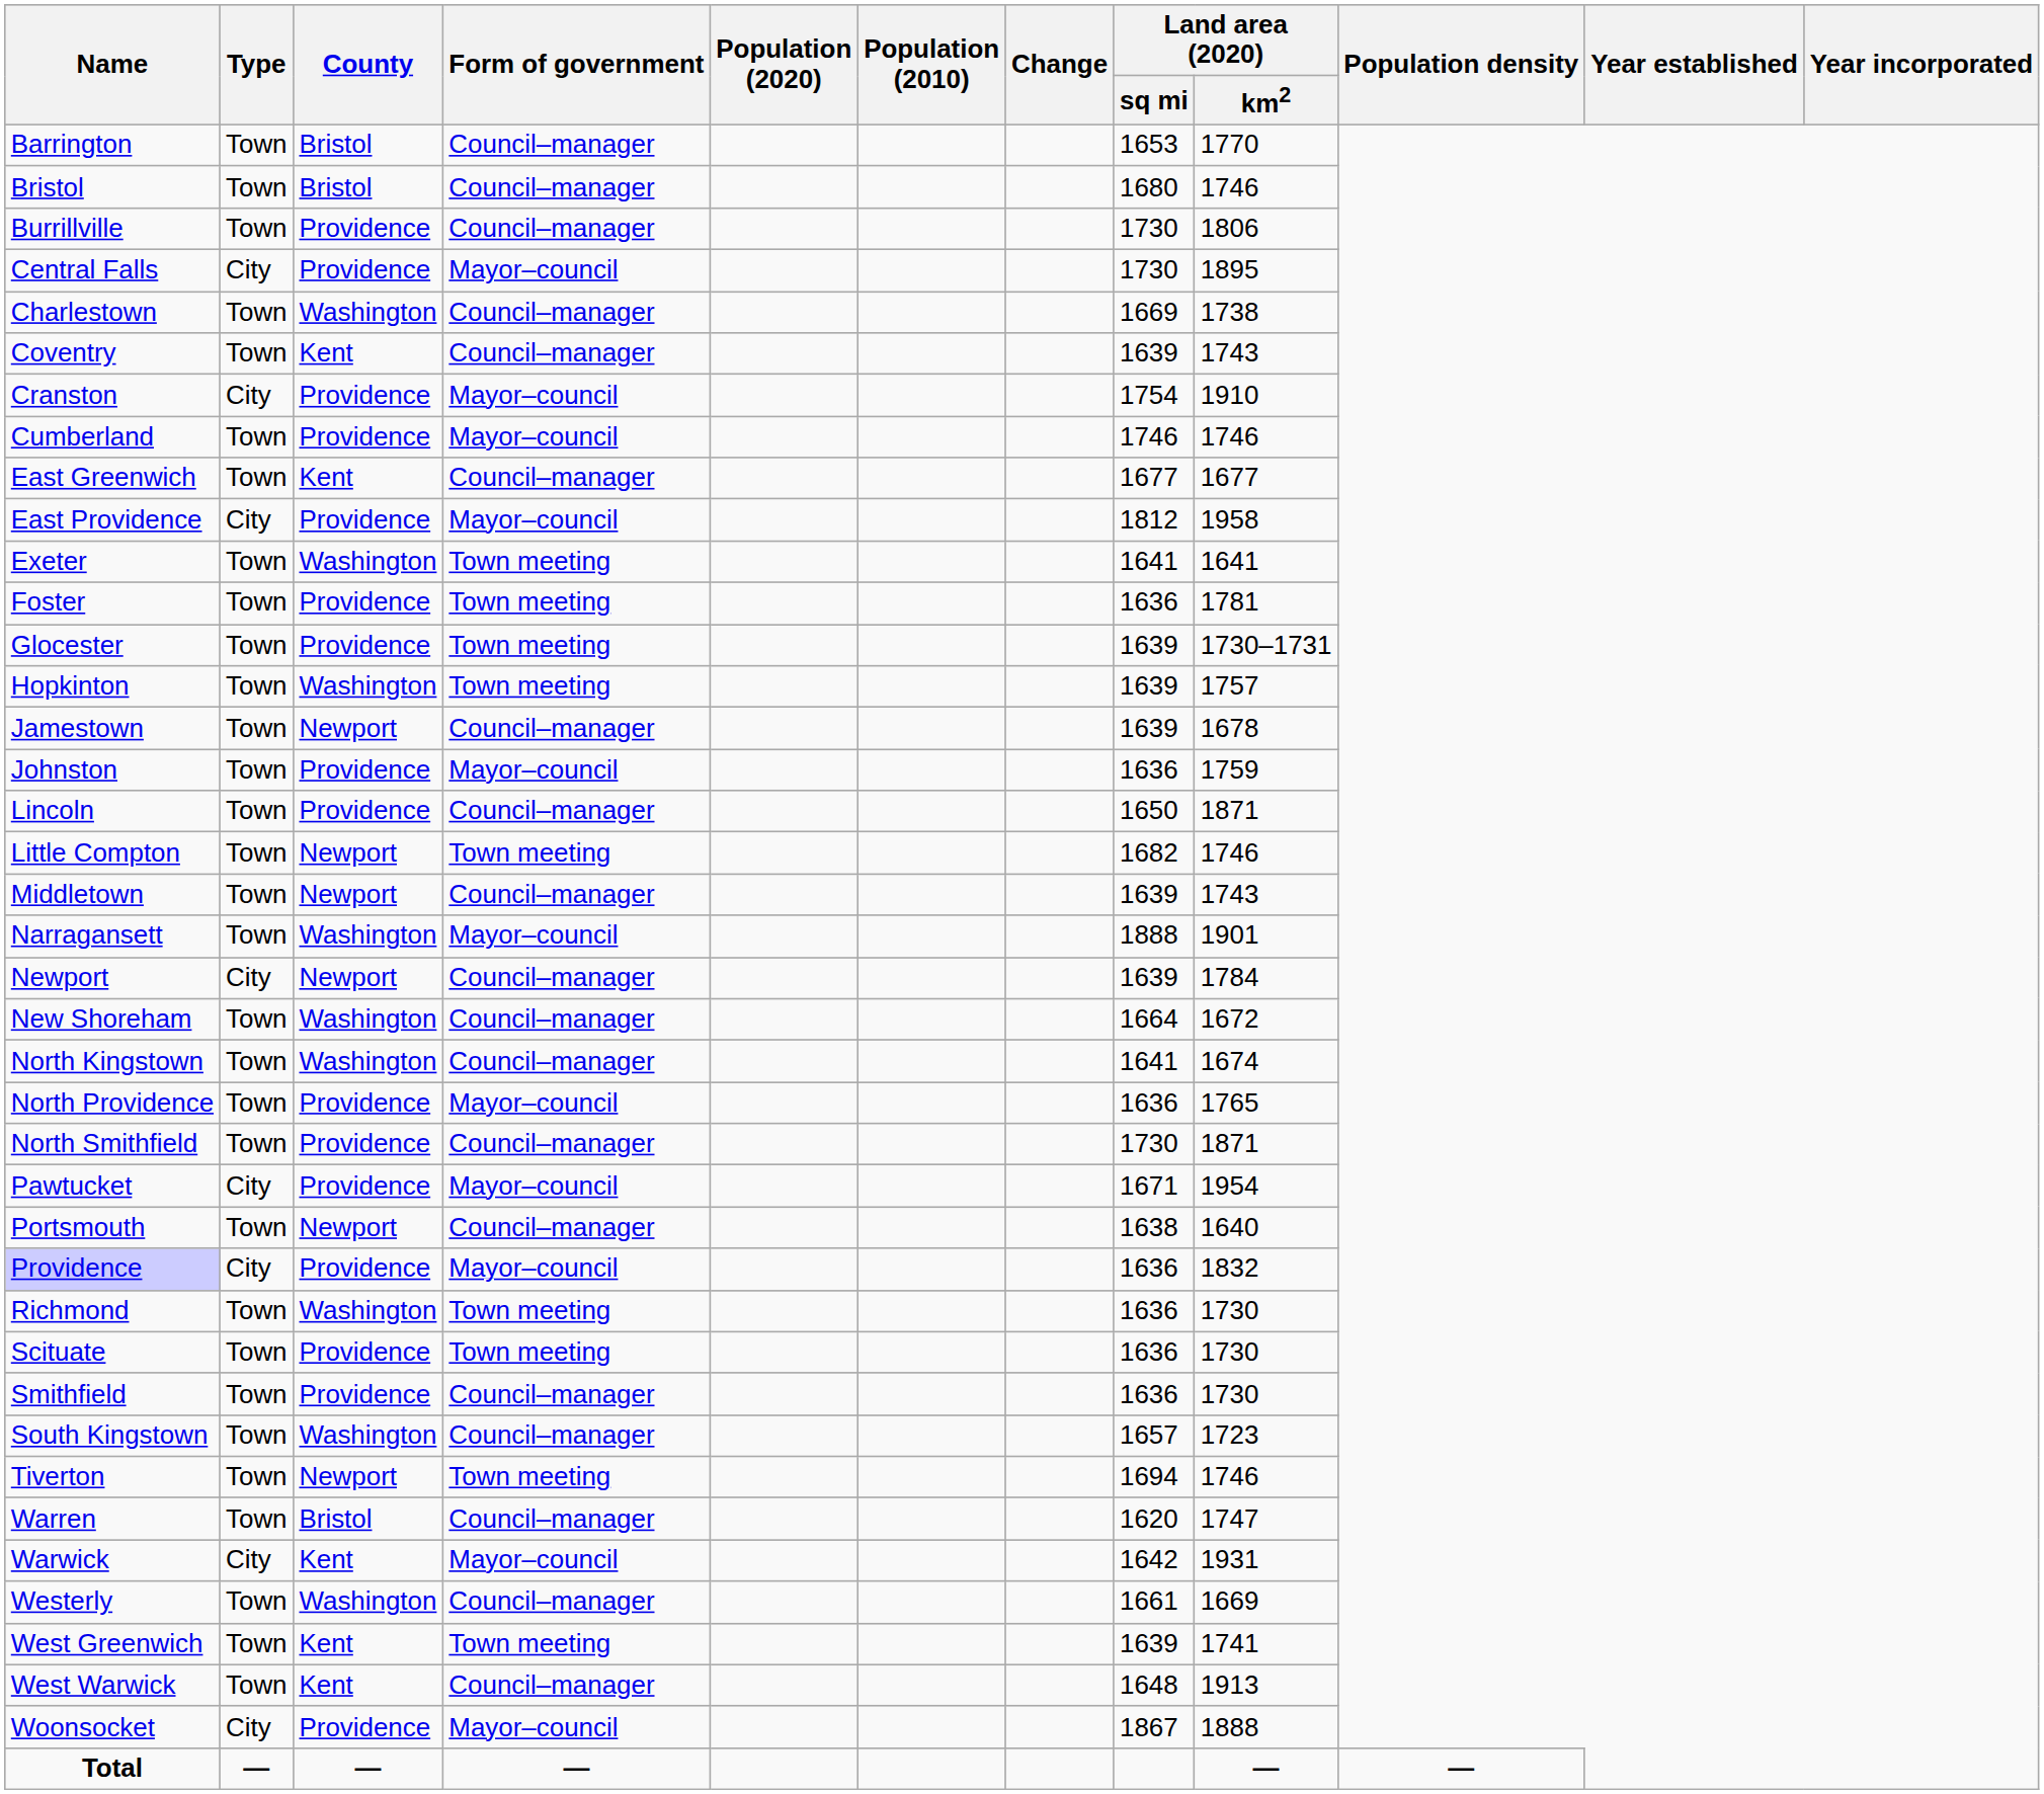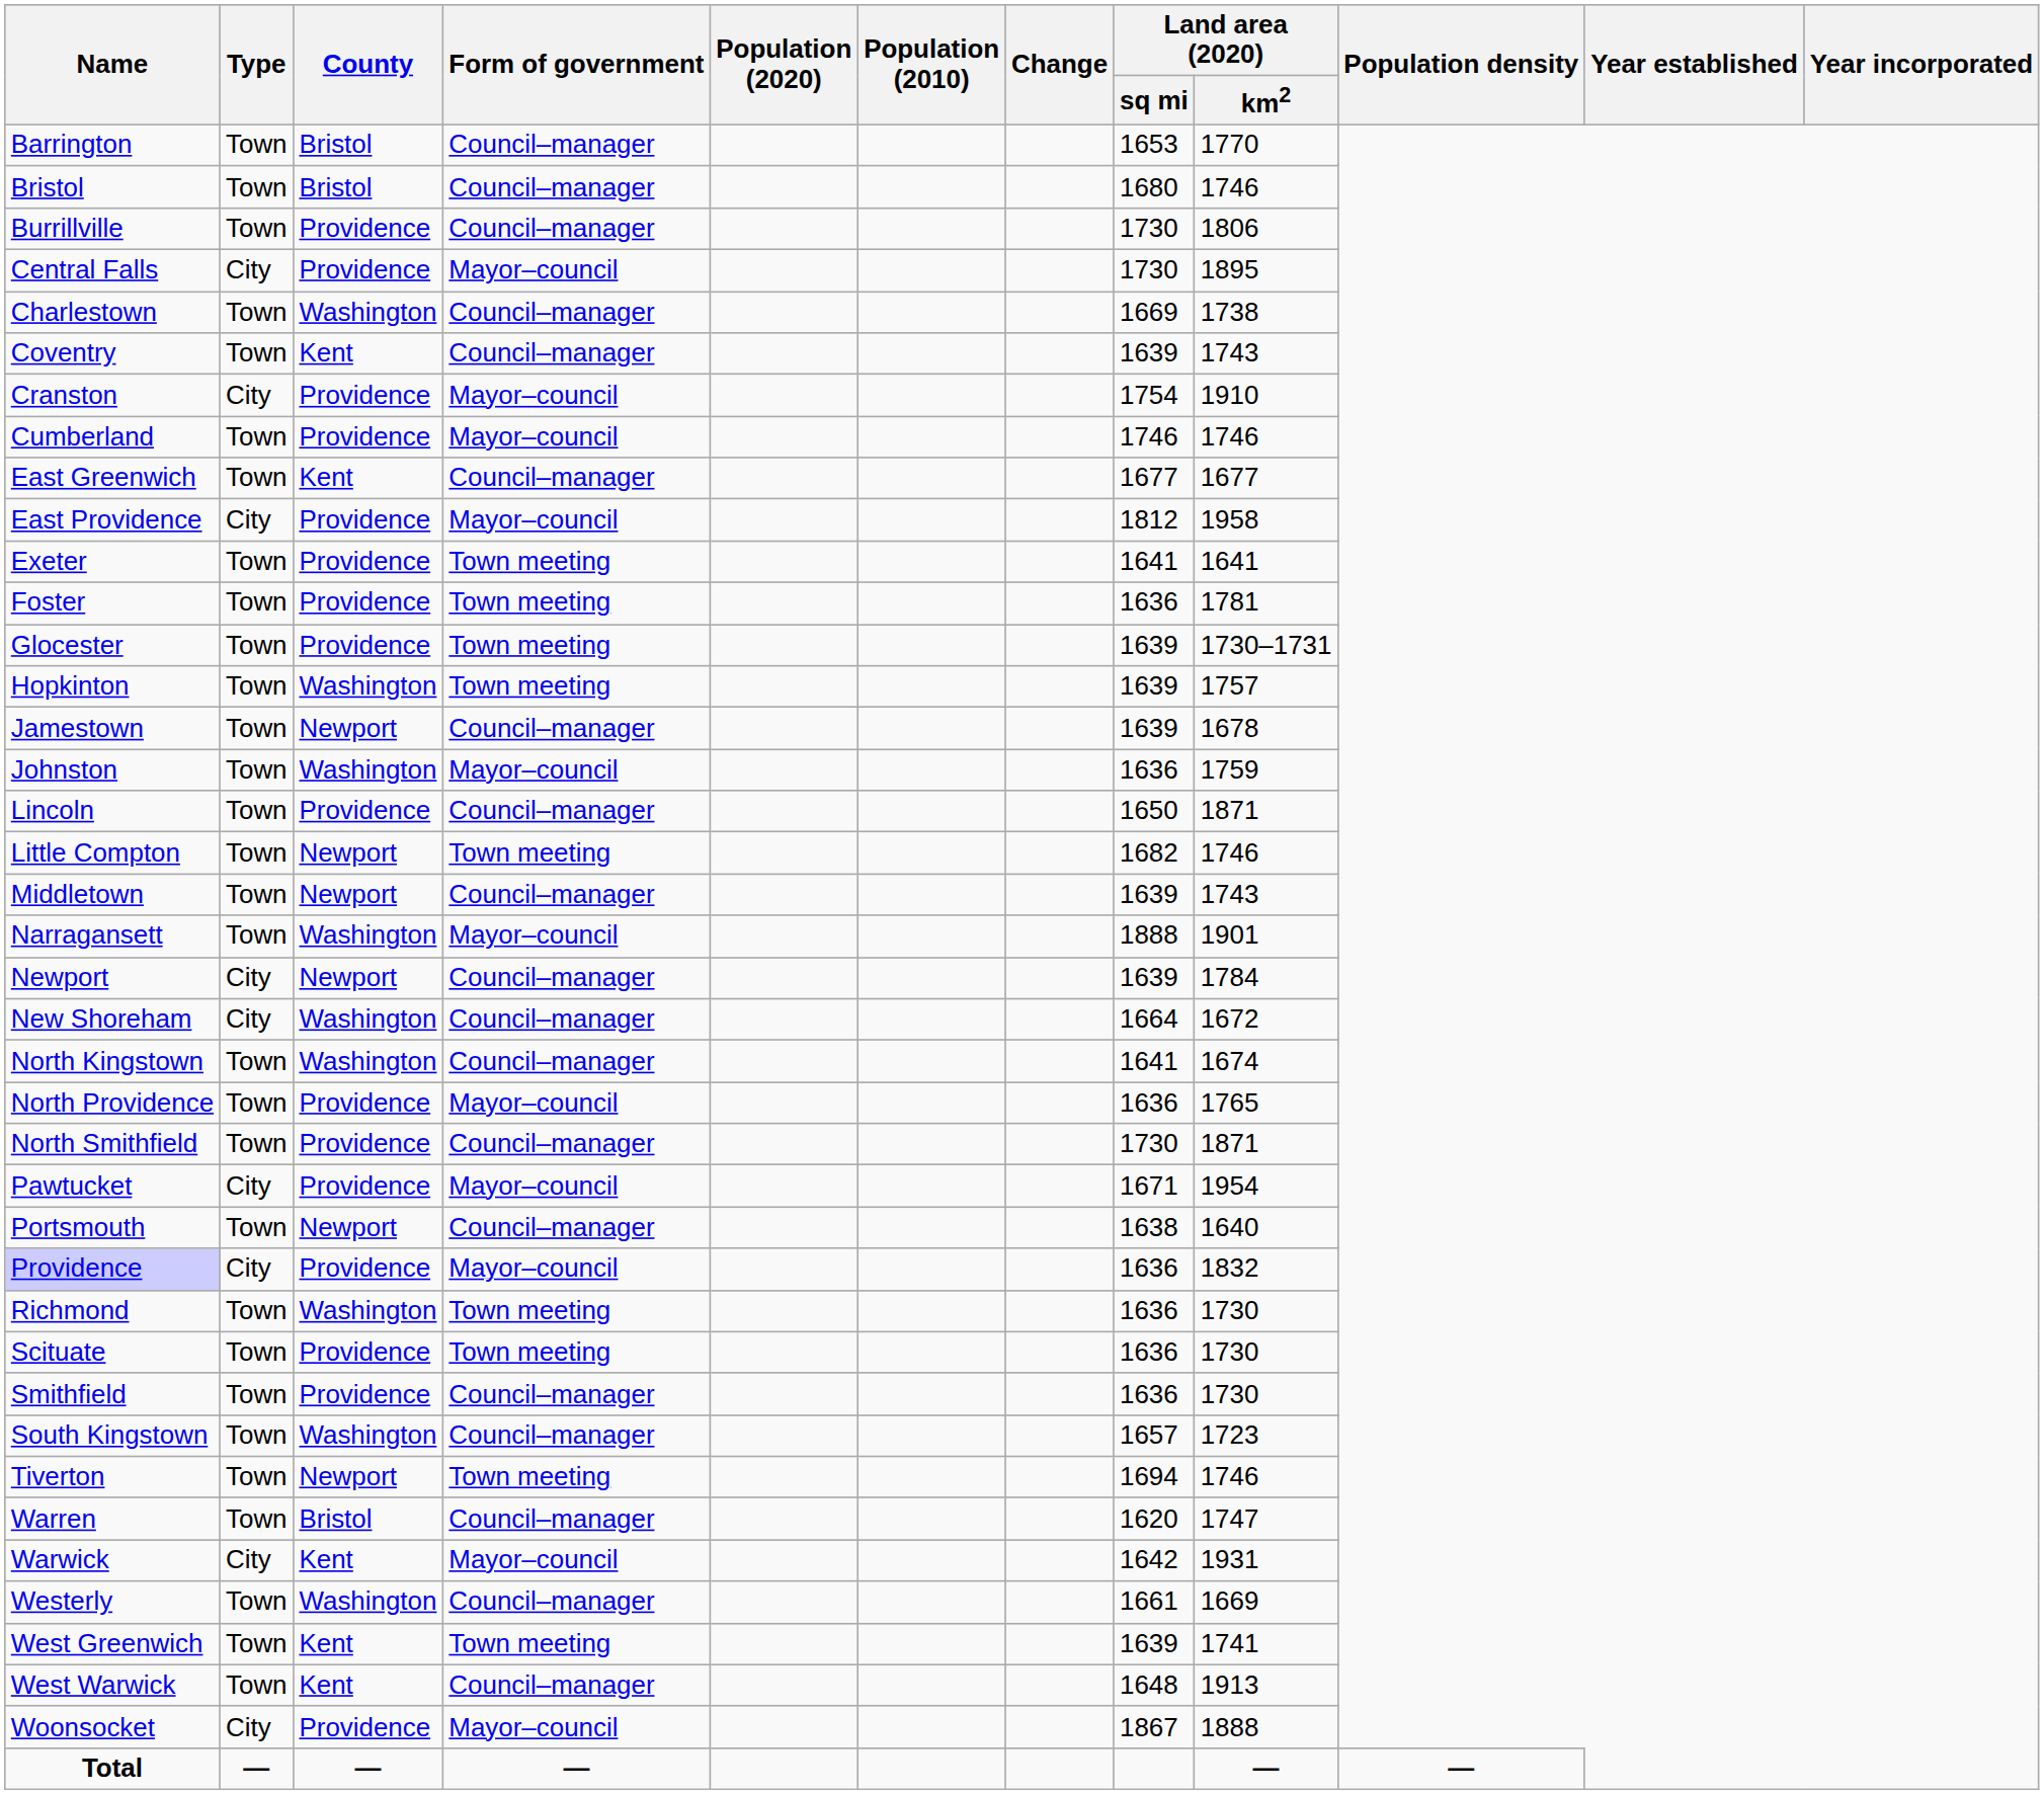Exeter | County: Washington -> Providence
Johnston | County: Providence -> Washington
New Shoreham | Type: Town -> City
